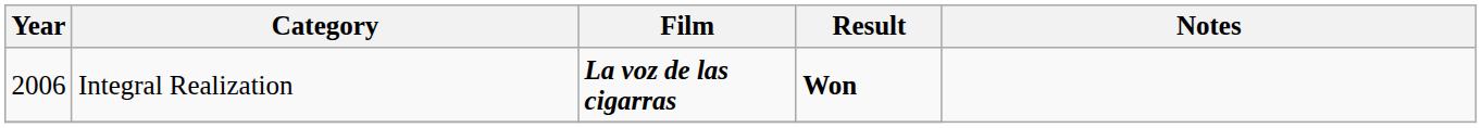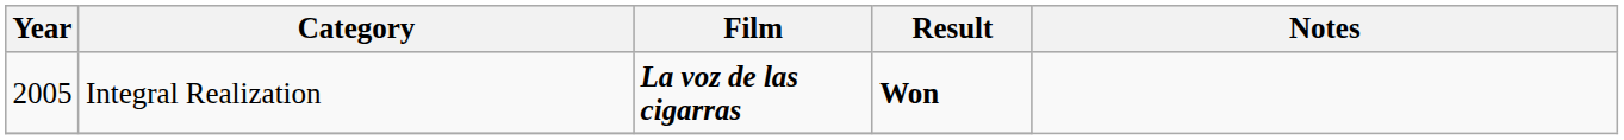Integral Realization | Year: 2006 -> 2005
